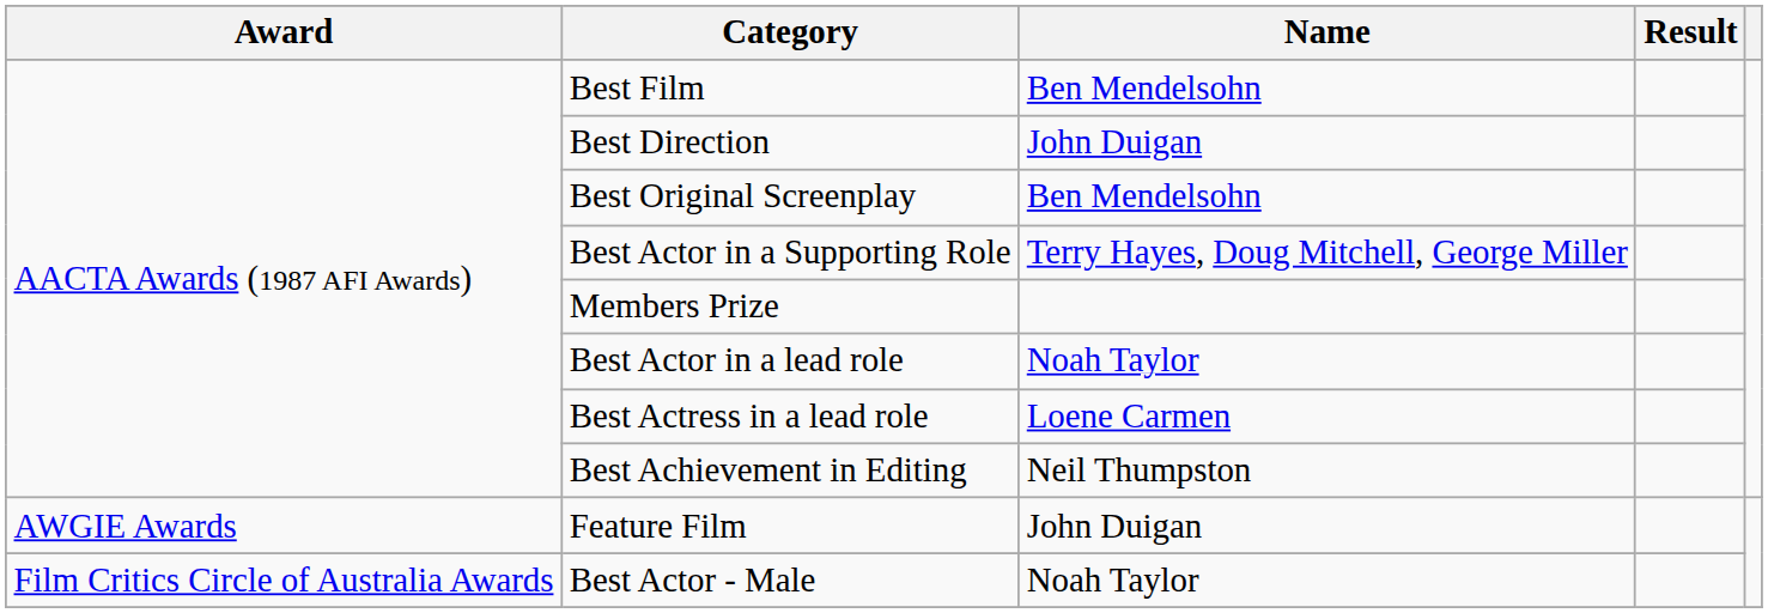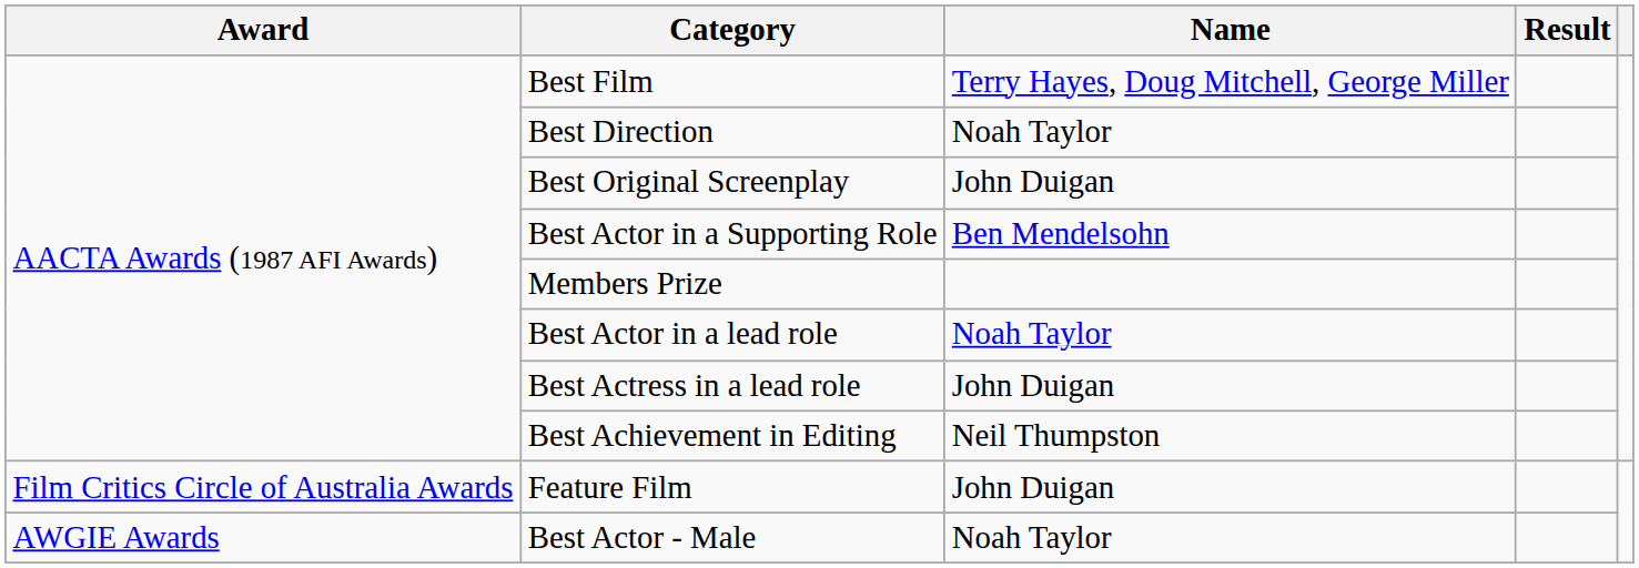Best Film | Name: Ben Mendelsohn -> Terry Hayes, Doug Mitchell, George Miller
Best Direction | Name: John Duigan -> Noah Taylor
Best Original Screenplay | Name: Ben Mendelsohn -> John Duigan
Best Actor in a Supporting Role | Name: Terry Hayes, Doug Mitchell, George Miller -> Ben Mendelsohn
Best Actress in a lead role | Name: Loene Carmen -> John Duigan
Feature Film | Award: AWGIE Awards -> Film Critics Circle of Australia Awards
Best Actor - Male | Award: Film Critics Circle of Australia Awards -> AWGIE Awards
